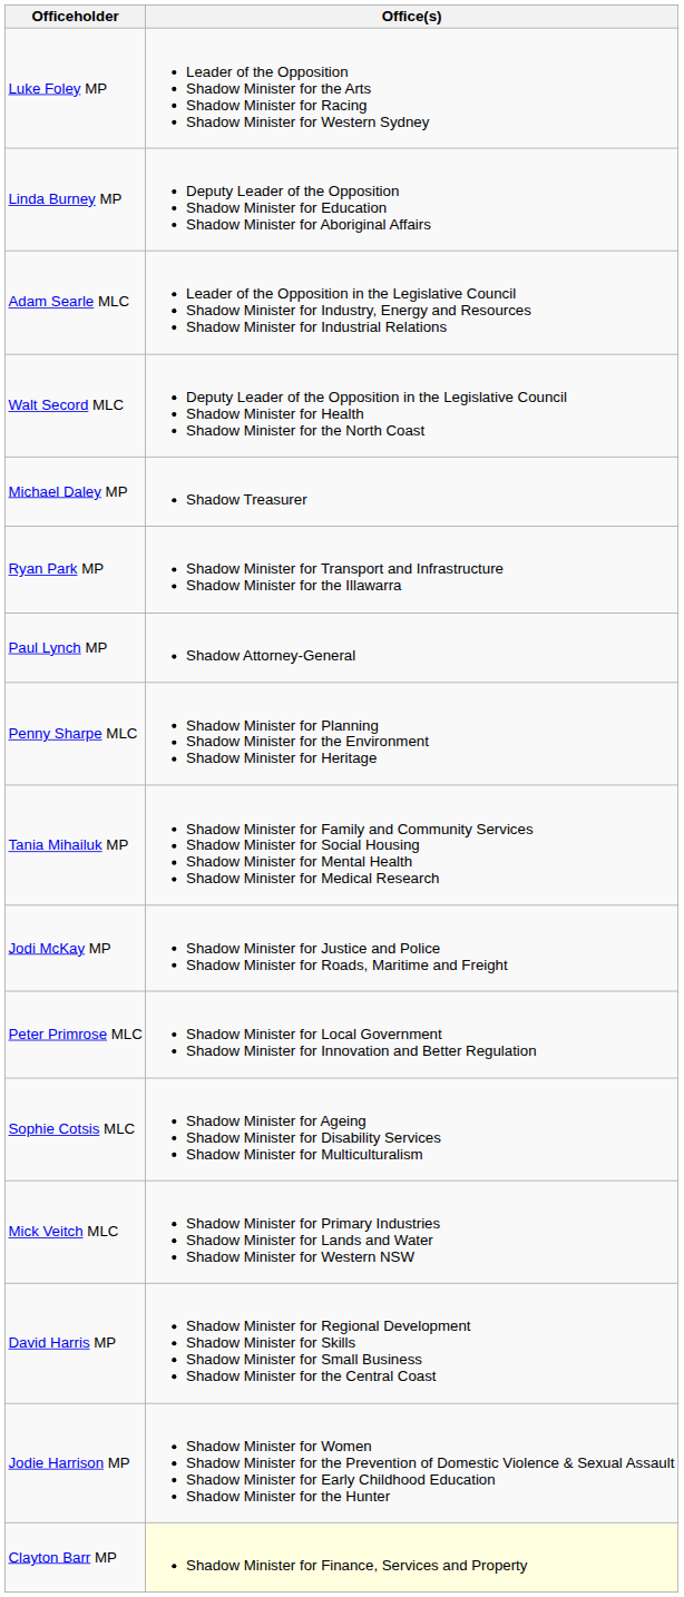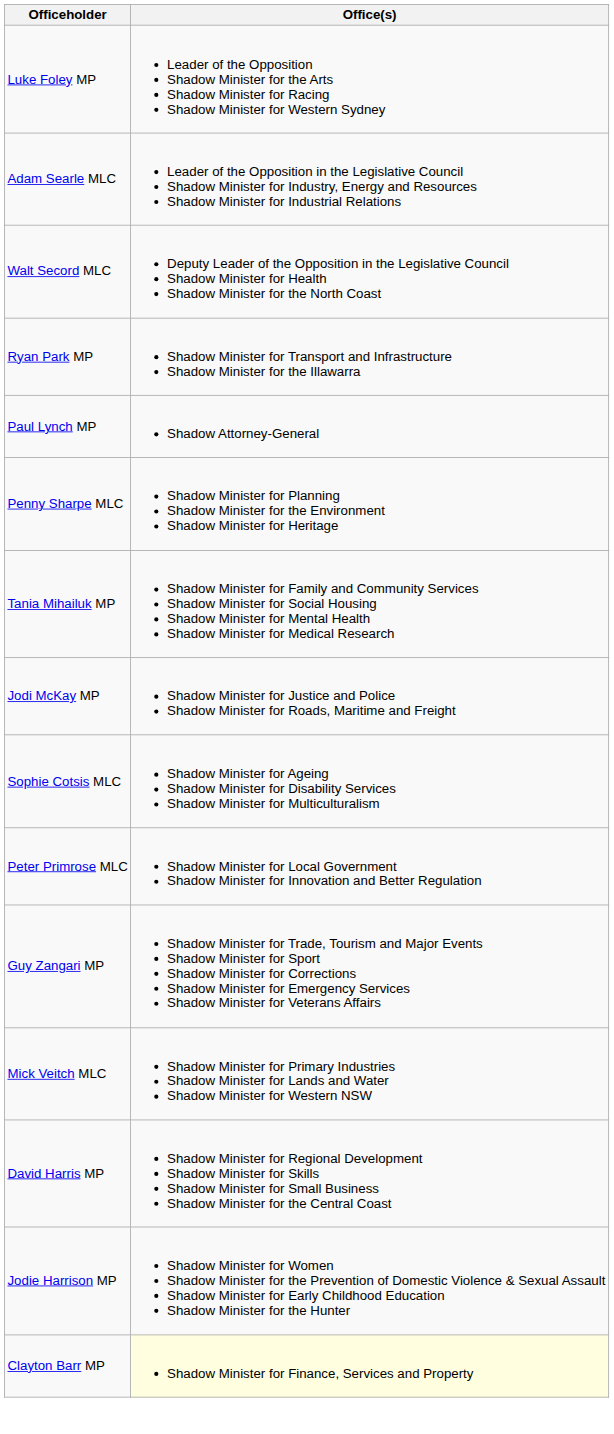- row: Linda Burney MP | Deputy Leader of the Opposition Shadow Minister for Education Shadow Minister for Aboriginal Affairs
- row: Michael Daley MP | Shadow Treasurer
rows swapped: Sophie Cotsis MLC <-> Peter Primrose MLC
+ row: Guy Zangari MP | Shadow Minister for Trade, Tourism and Major Events Shadow Minister for Sport Shadow Minister for Corrections Shadow Minister for Emergency Services Shadow Minister for Veterans Affairs
